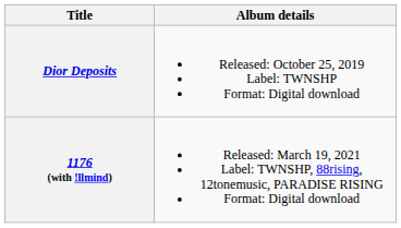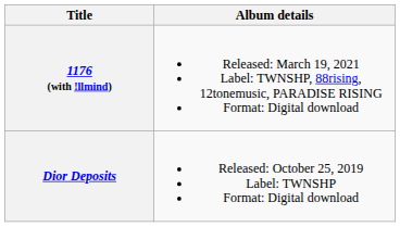rows swapped: Dior Deposits <-> 1176 (with !llmind)
